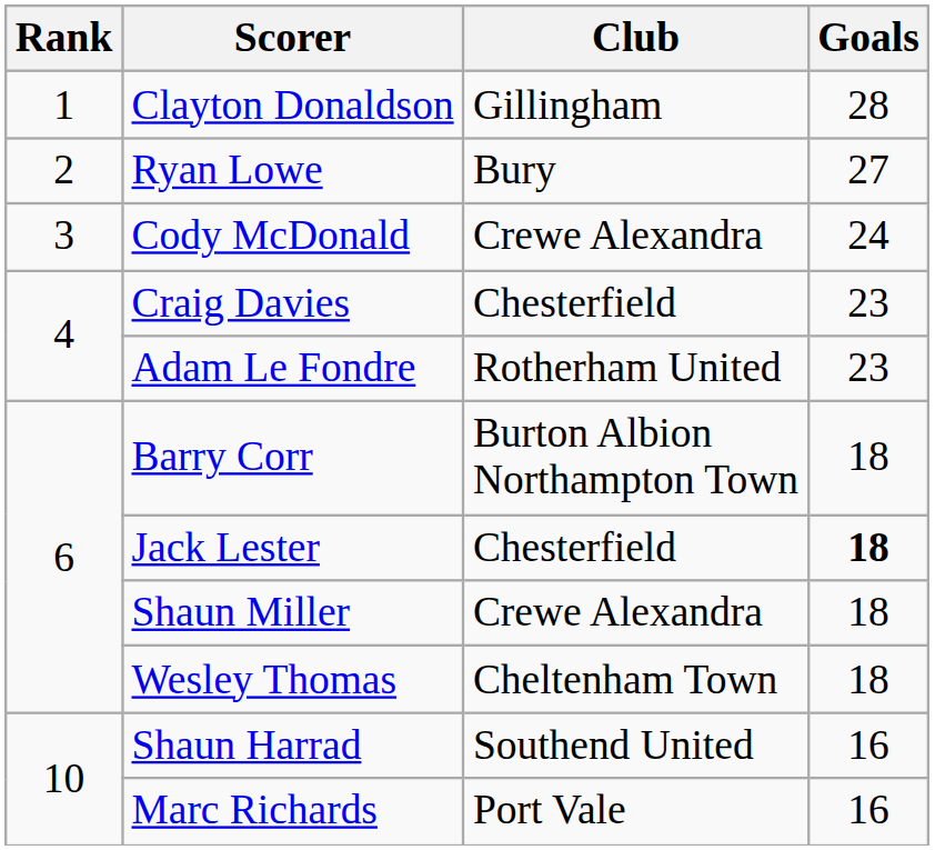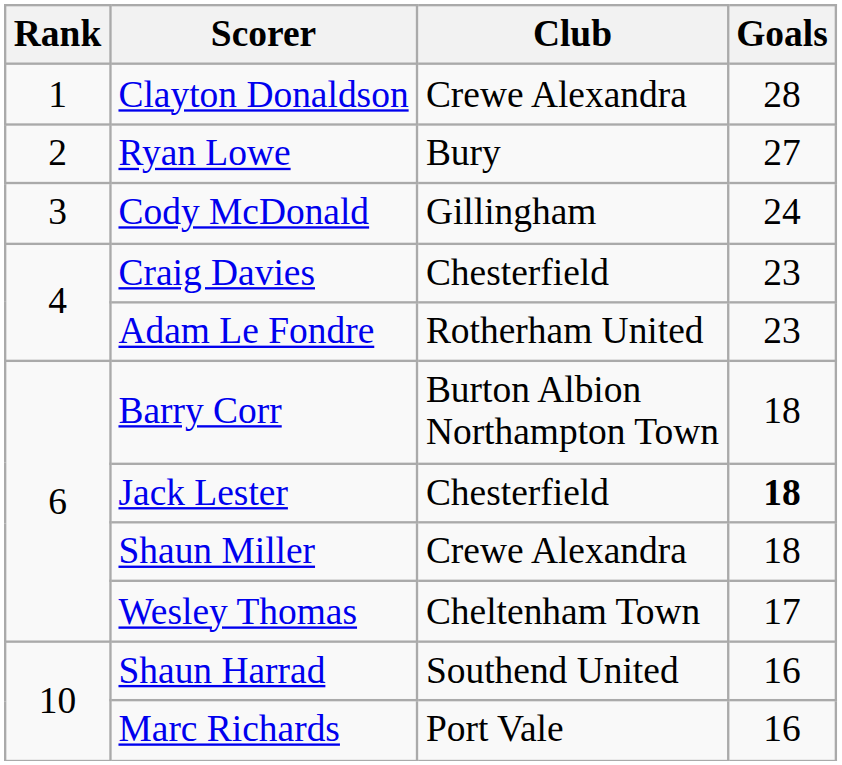Clayton Donaldson | Club: Gillingham -> Crewe Alexandra
Cody McDonald | Club: Crewe Alexandra -> Gillingham
Wesley Thomas | Goals: 18 -> 17
